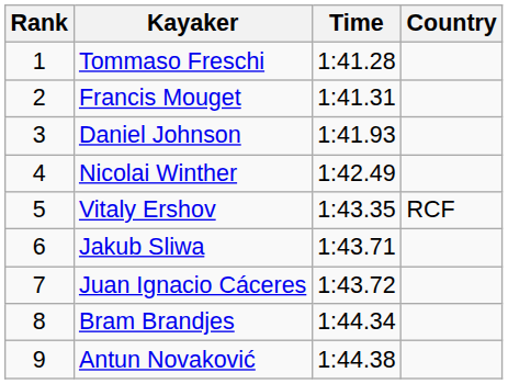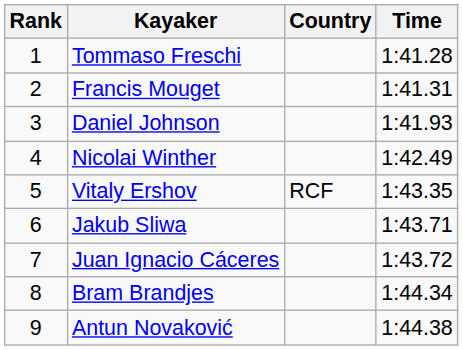columns swapped: Country <-> Time
